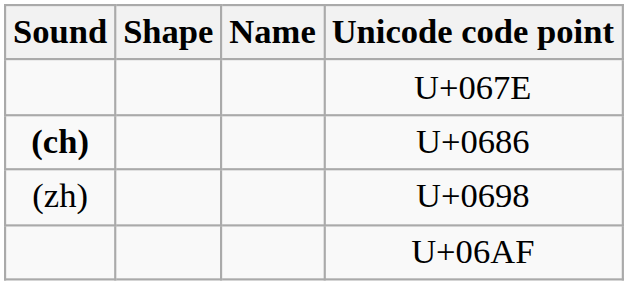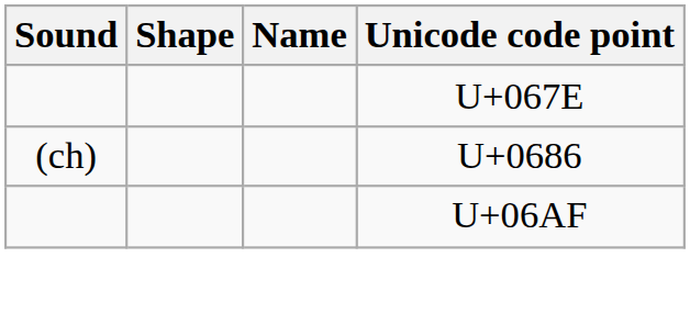U+0686 | Sound: bold -> normal
- row: (zh) | U+0698
